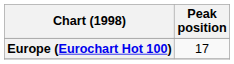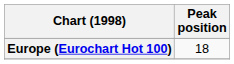Europe (Eurochart Hot 100) | Peak position: 17 -> 18
